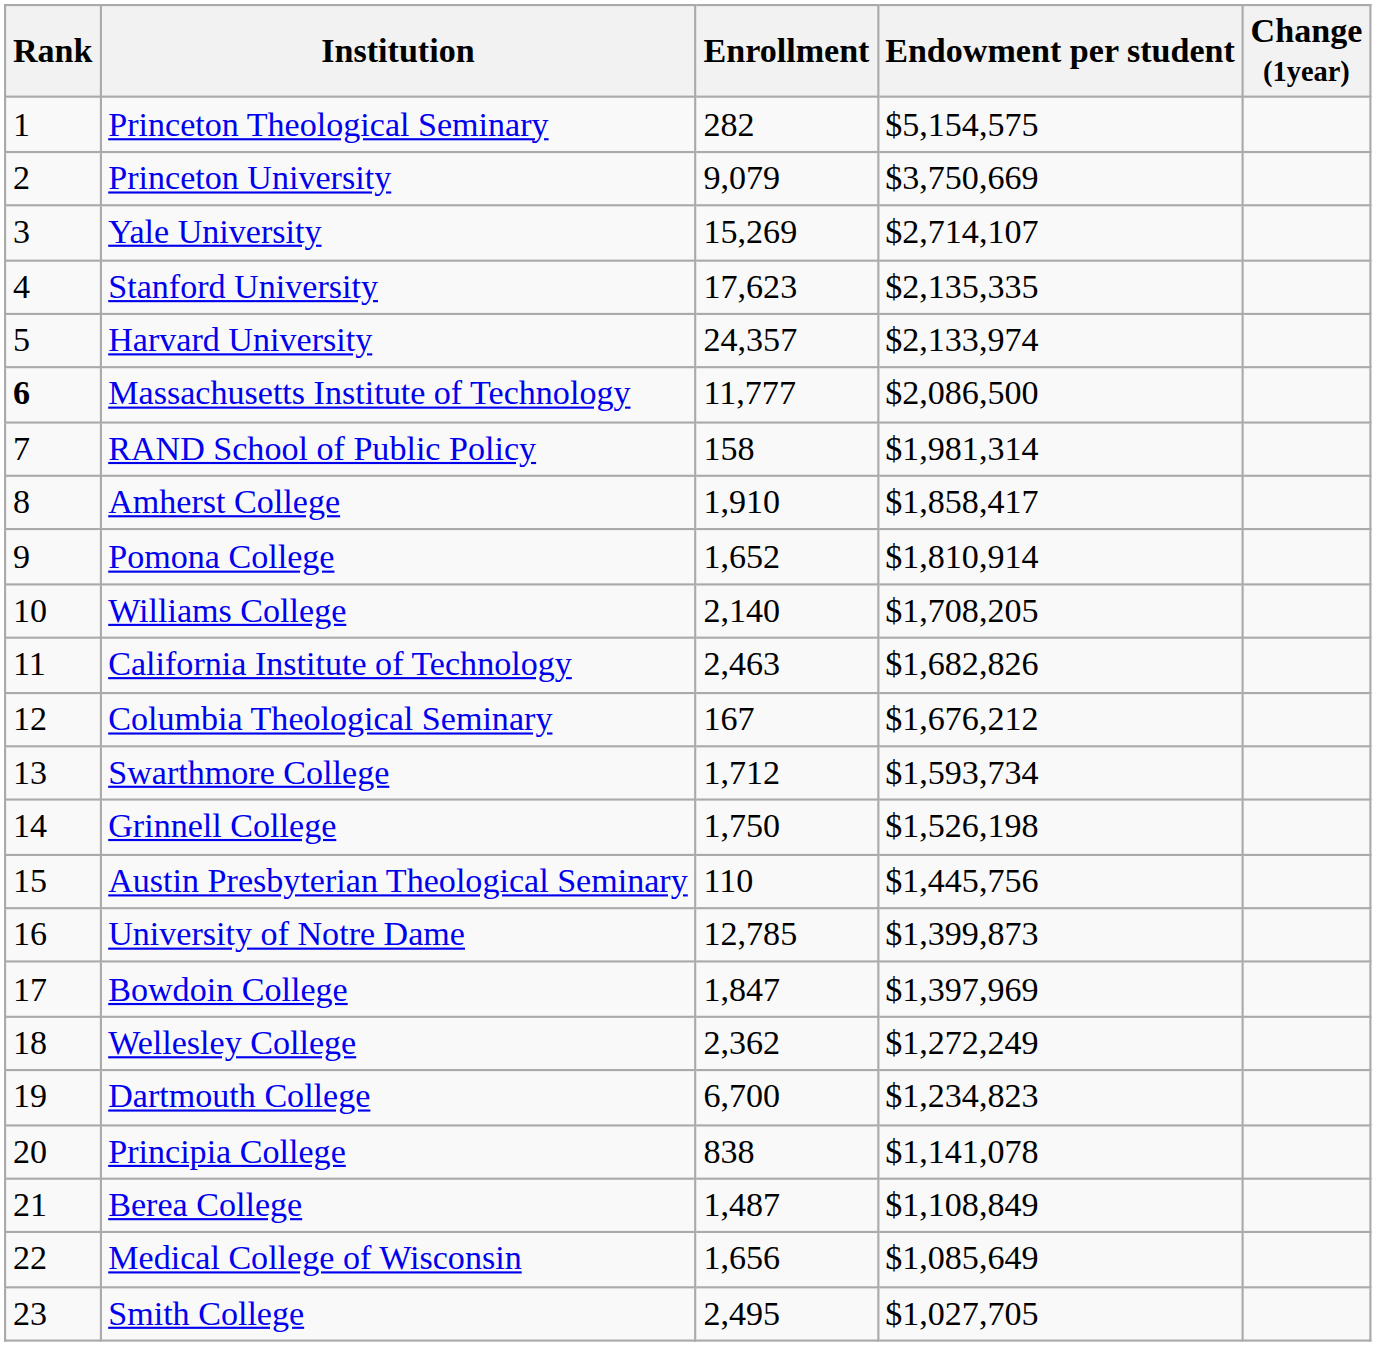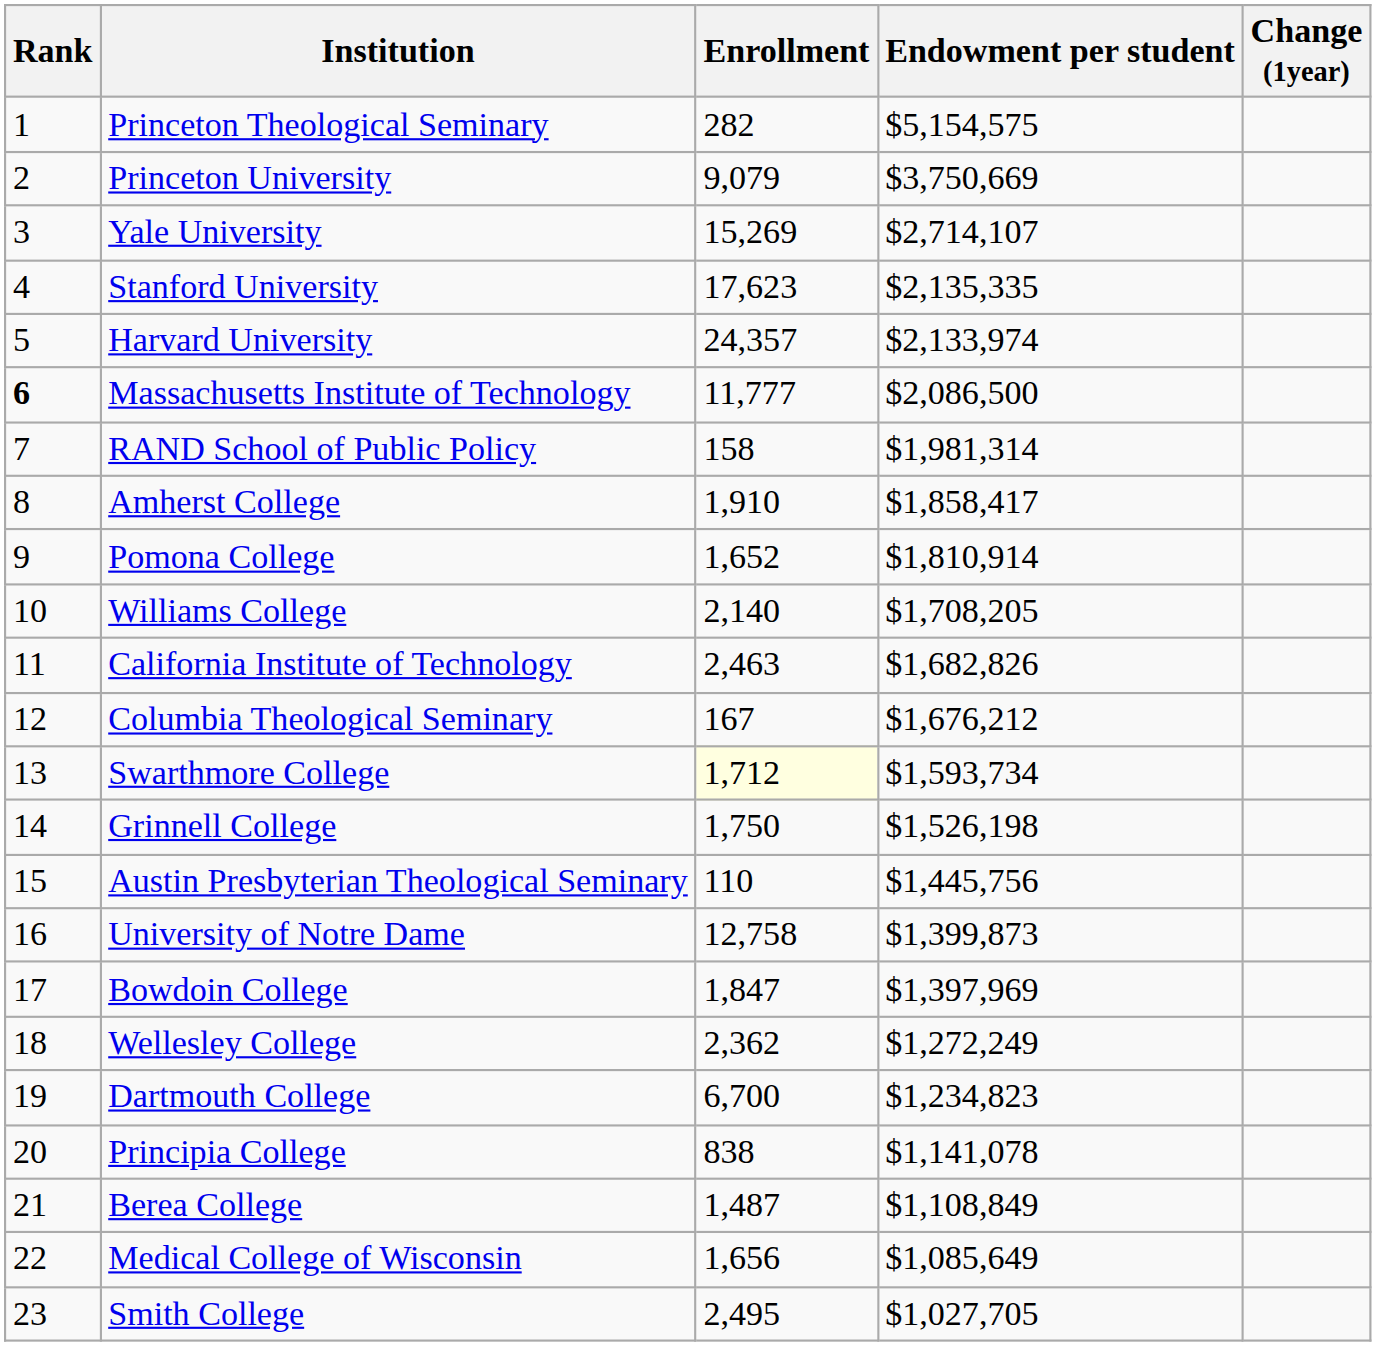Swarthmore College | Enrollment: no background -> lightyellow background
University of Notre Dame | Enrollment: 12,785 -> 12,758
